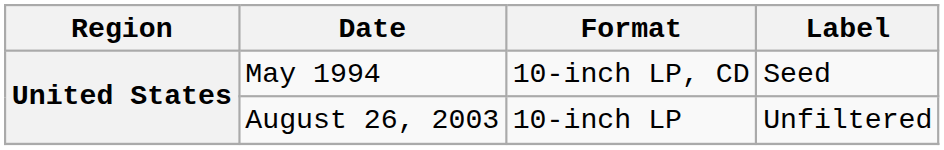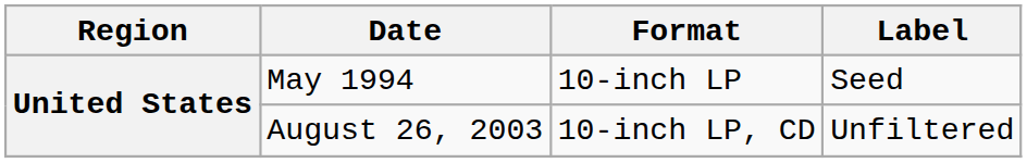May 1994 | Format: 10-inch LP, CD -> 10-inch LP
August 26, 2003 | Format: 10-inch LP -> 10-inch LP, CD
